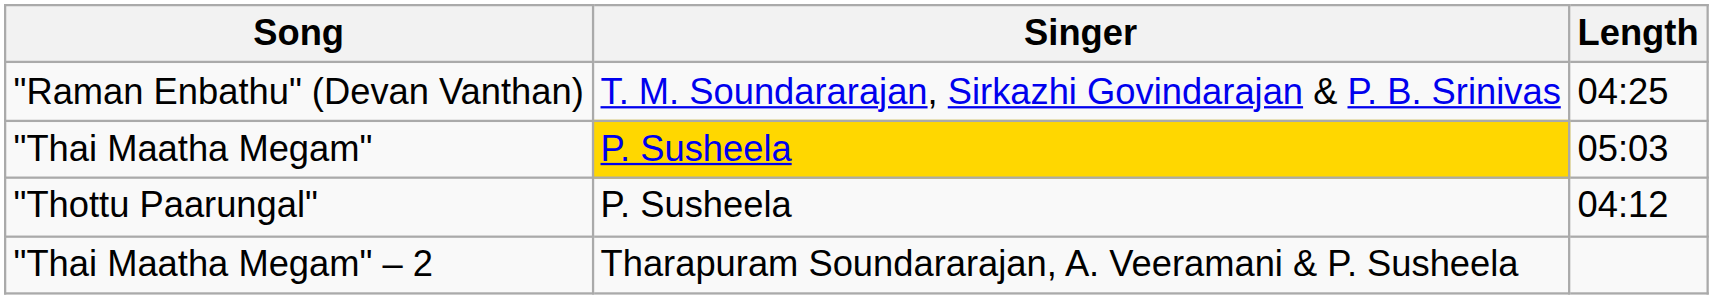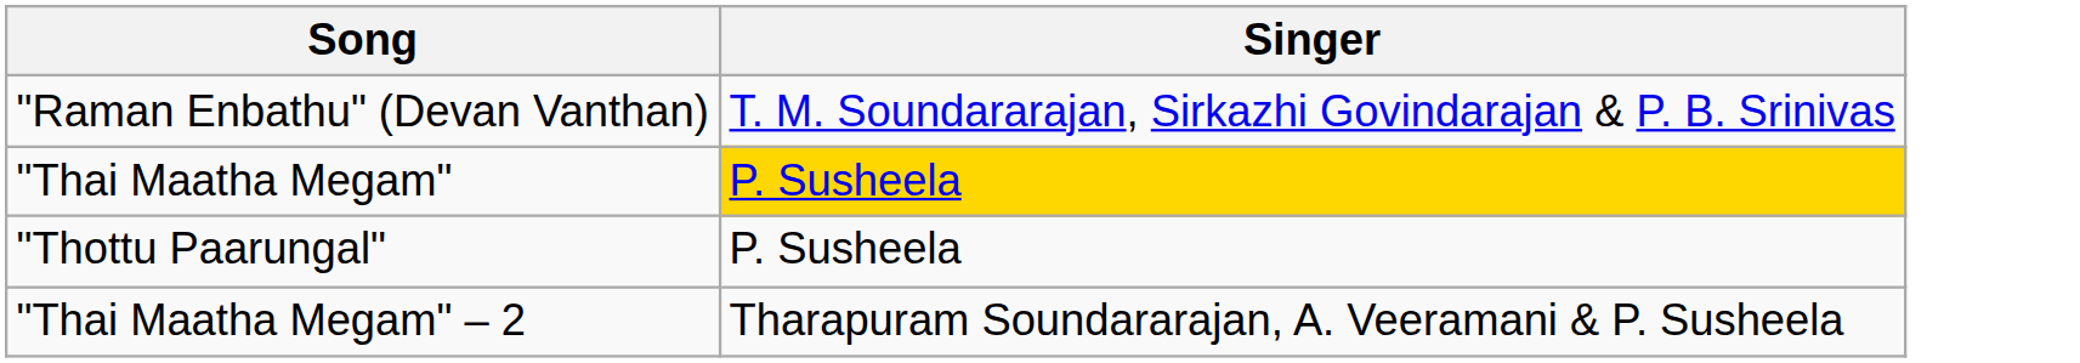- column: Length | 04:25 | 05:03 | 04:12
